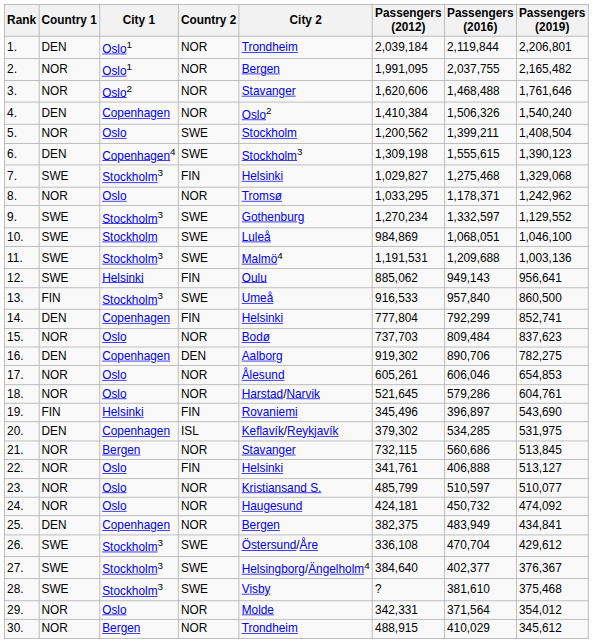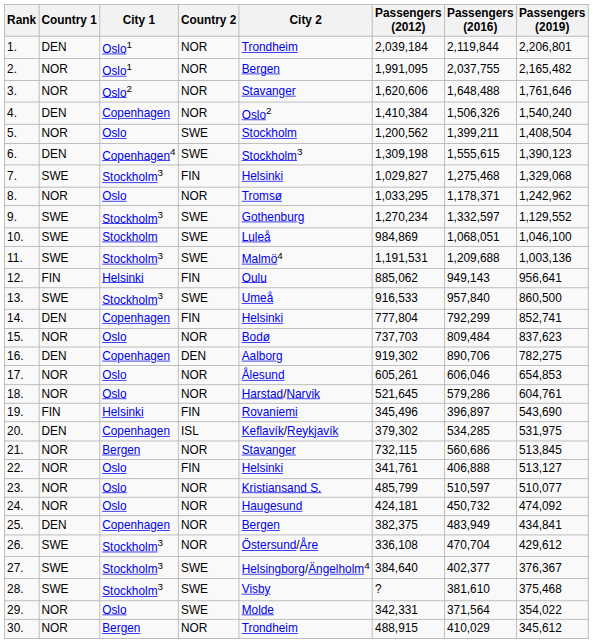3. | Passengers (2016): 1,468,488 -> 1,648,488
12. | Country 1: SWE -> FIN
13. | Country 1: FIN -> SWE
26. | Country 2: SWE -> NOR
29. | Country 2: NOR -> SWE
29. | Passengers (2019): 354,012 -> 354,022
